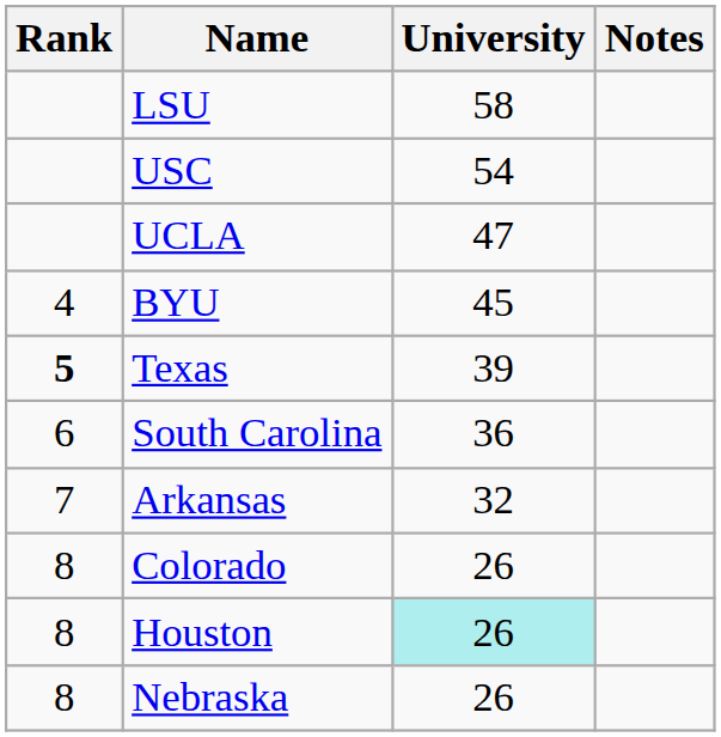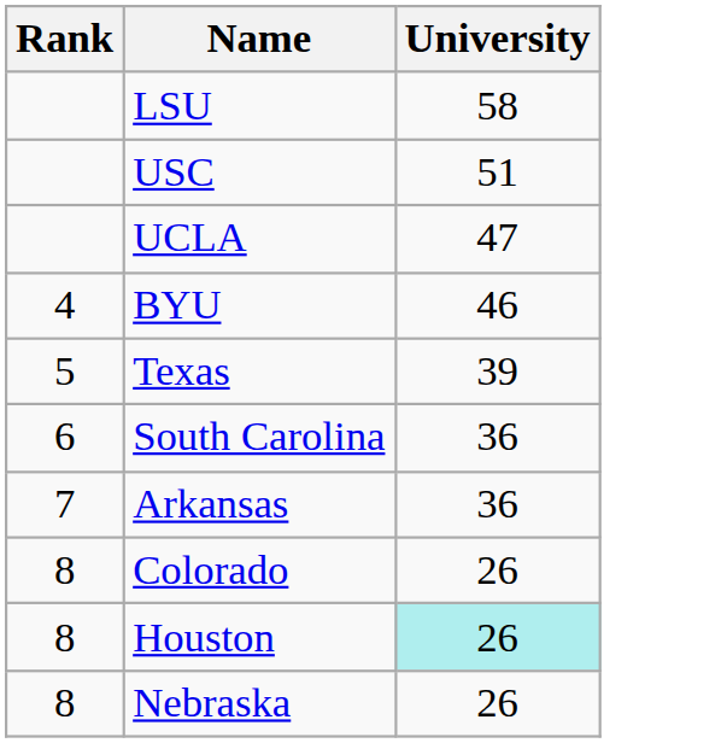- column: Notes
USC | University: 54 -> 51
BYU | University: 45 -> 46
Texas | Rank: bold -> normal
Arkansas | University: 32 -> 36
